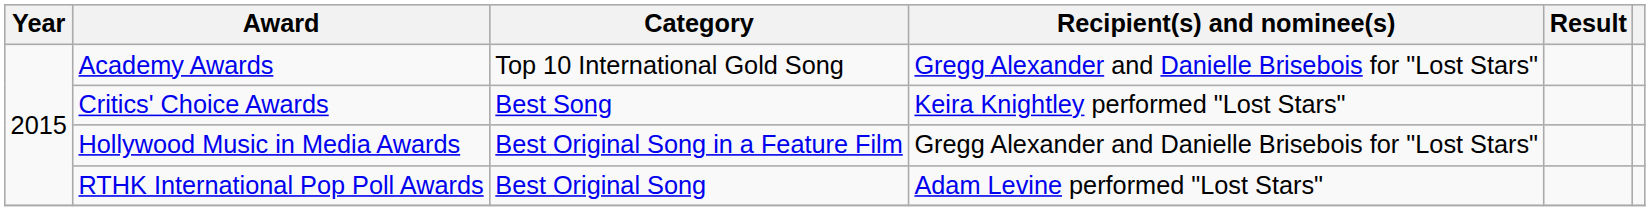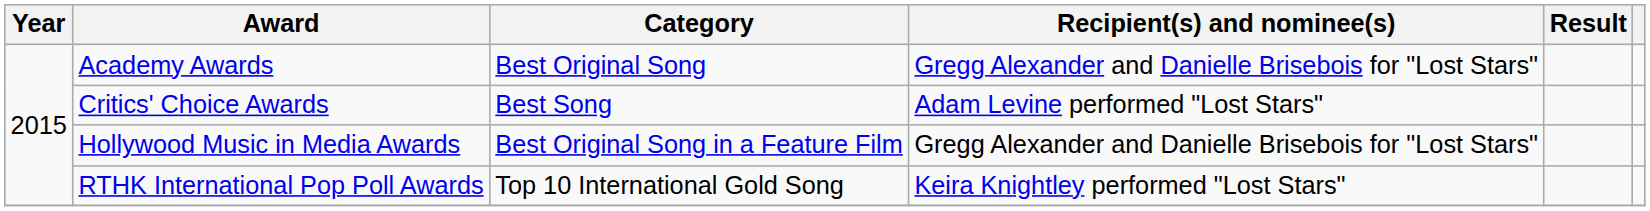Academy Awards | Category: Top 10 International Gold Song -> Best Original Song
Critics' Choice Awards | Recipient(s) and nominee(s): Keira Knightley performed "Lost Stars" -> Adam Levine performed "Lost Stars"
RTHK International Pop Poll Awards | Category: Best Original Song -> Top 10 International Gold Song
RTHK International Pop Poll Awards | Recipient(s) and nominee(s): Adam Levine performed "Lost Stars" -> Keira Knightley performed "Lost Stars"
